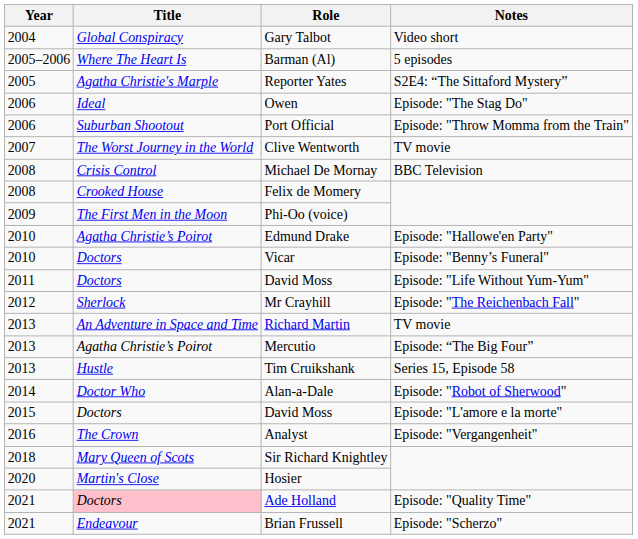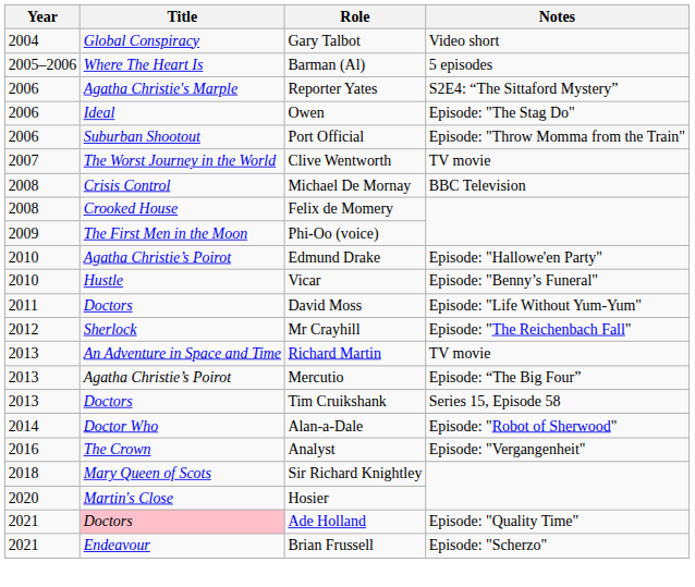Reporter Yates | Year: 2005 -> 2006
Vicar | Title: Doctors -> Hustle
Tim Cruikshank | Title: Hustle -> Doctors
- row: 2015 | Doctors | David Moss | Episode: "L'amore e la morte"
